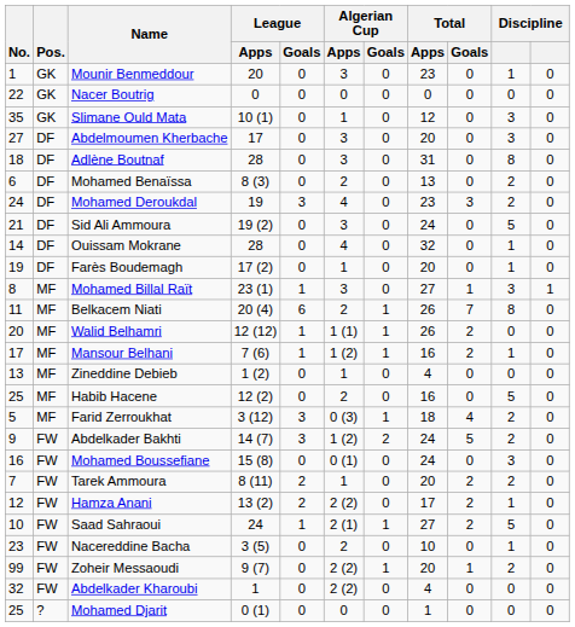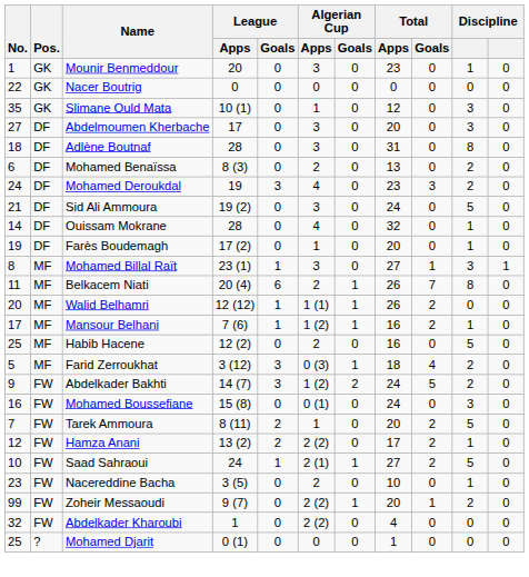- row: 13 | MF | Zineddine Debieb | 1 (2) | 0 | 1 | 0 | 4 | 0 | 0 | 0
Tarek Ammoura | column 10: 2 -> 5
